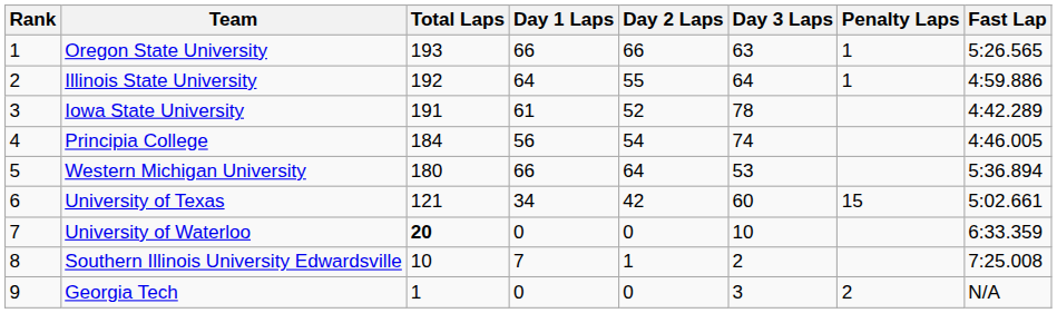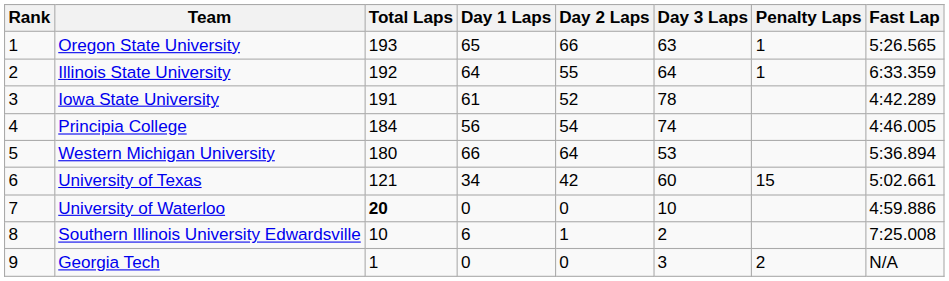Oregon State University | Day 1 Laps: 66 -> 65
Illinois State University | Fast Lap: 4:59.886 -> 6:33.359
University of Waterloo | Fast Lap: 6:33.359 -> 4:59.886
Southern Illinois University Edwardsville | Day 1 Laps: 7 -> 6
